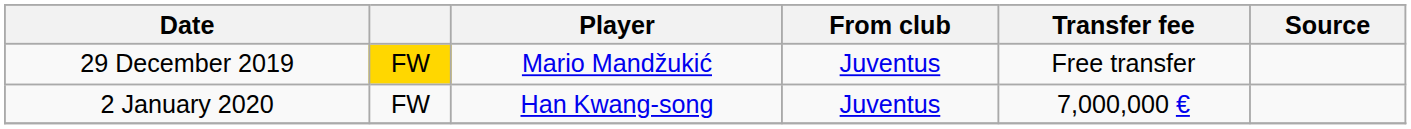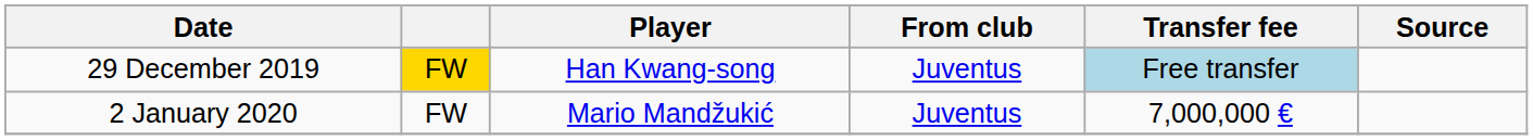29 December 2019 | Player: Mario Mandžukić -> Han Kwang-song
29 December 2019 | Transfer fee: no background -> lightblue background
2 January 2020 | Player: Han Kwang-song -> Mario Mandžukić
